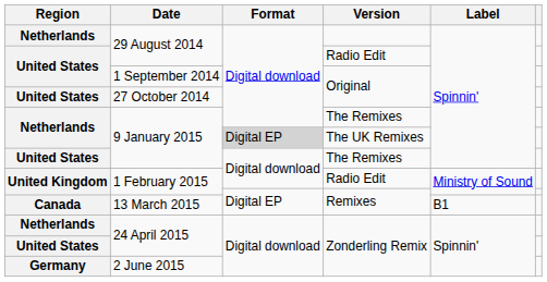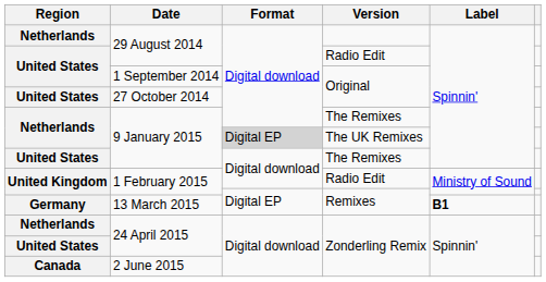13 March 2015 | Region: Canada -> Germany
13 March 2015 | Label: normal -> bold
2 June 2015 | Region: Germany -> Canada
